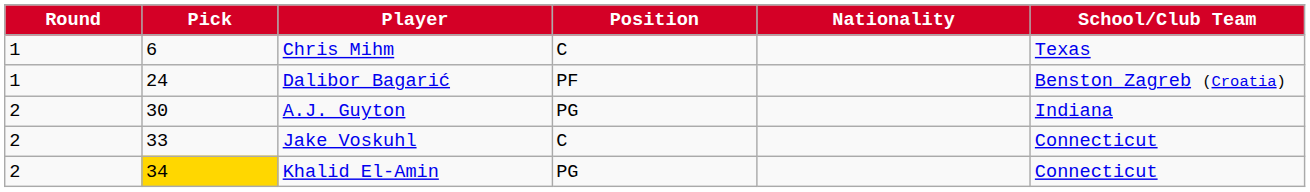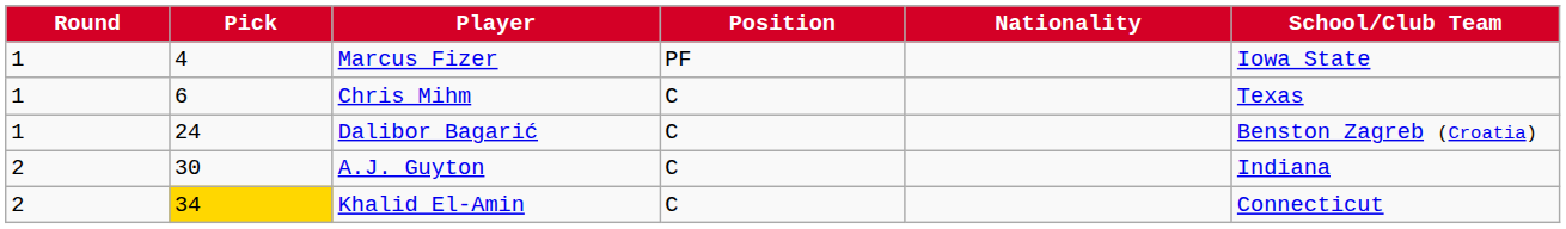+ row: 1 | 4 | Marcus Fizer | PF | Iowa State
Dalibor Bagarić | Position: PF -> C
A.J. Guyton | Position: PG -> C
- row: 2 | 33 | Jake Voskuhl | C | Connecticut
Khalid El-Amin | Position: PG -> C
